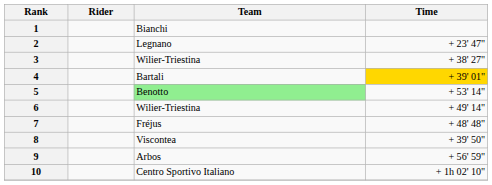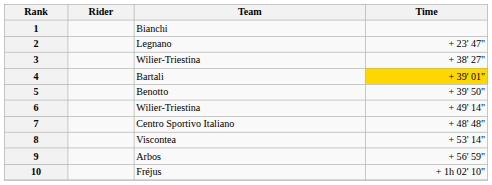5 | Team: lightgreen background -> no background
5 | Time: + 53' 14" -> + 39' 50"
7 | Team: Fréjus -> Centro Sportivo Italiano
8 | Time: + 39' 50" -> + 53' 14"
10 | Team: Centro Sportivo Italiano -> Fréjus
